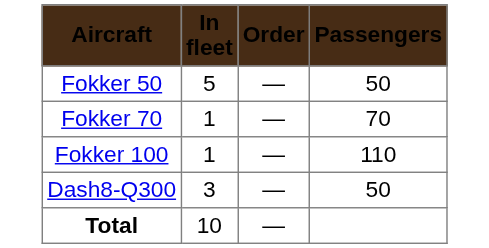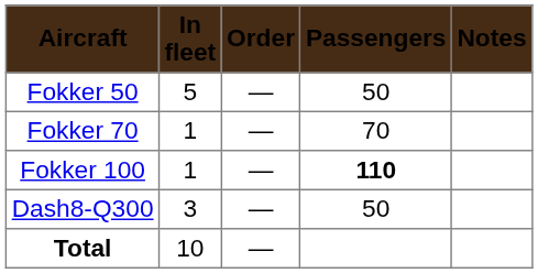+ column: Notes
Fokker 100 | Passengers: normal -> bold
